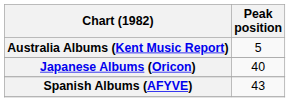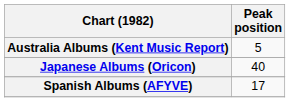Spanish Albums (AFYVE) | Peak position: 43 -> 17
